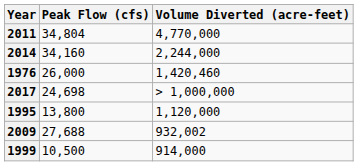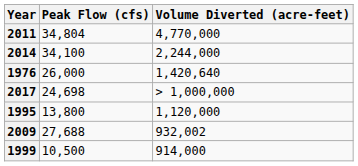2014 | Peak Flow (cfs): 34,160 -> 34,100
1976 | Volume Diverted (acre-feet): 1,420,460 -> 1,420,640
